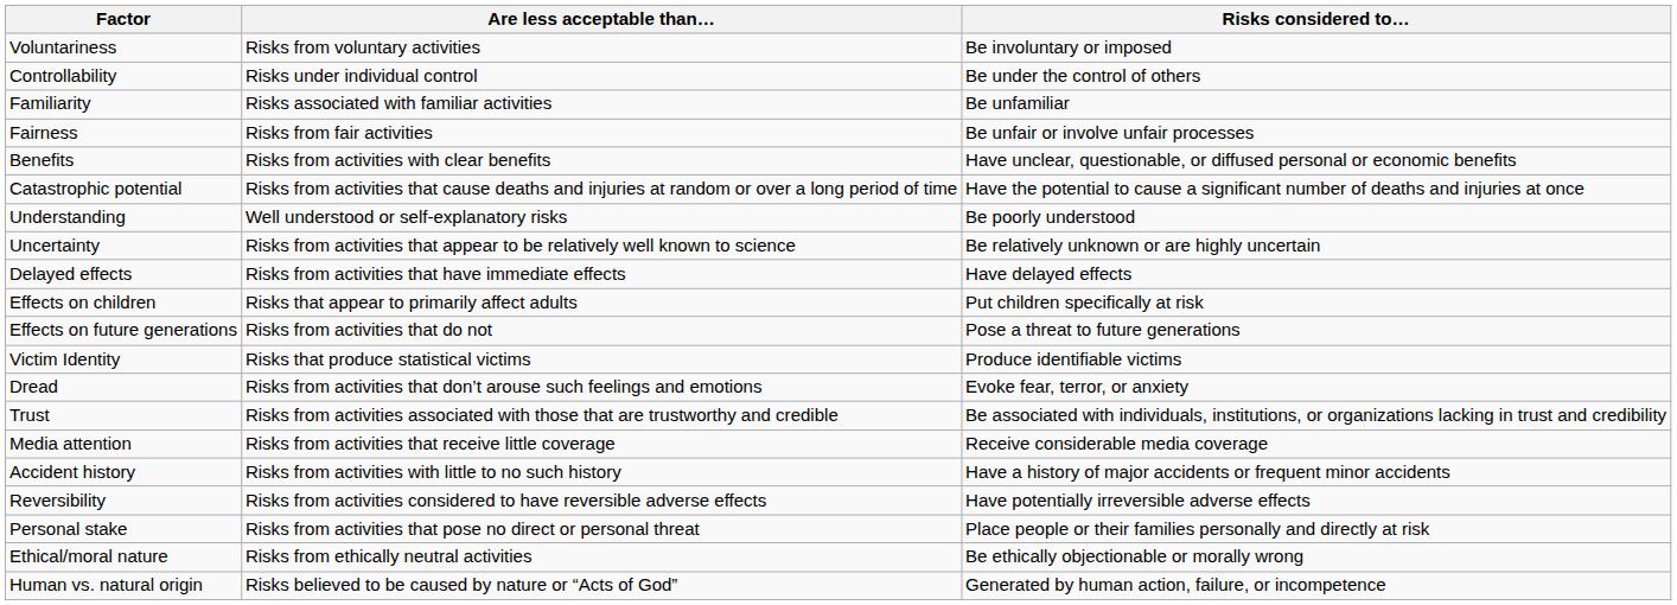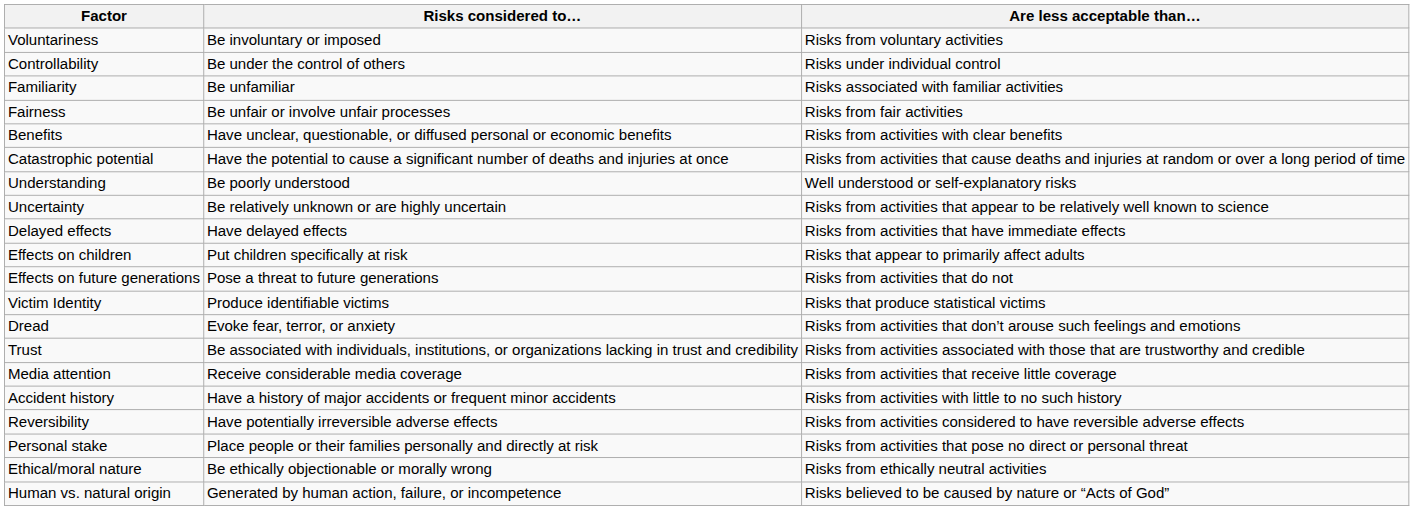columns swapped: Risks considered to… <-> Are less acceptable than…
